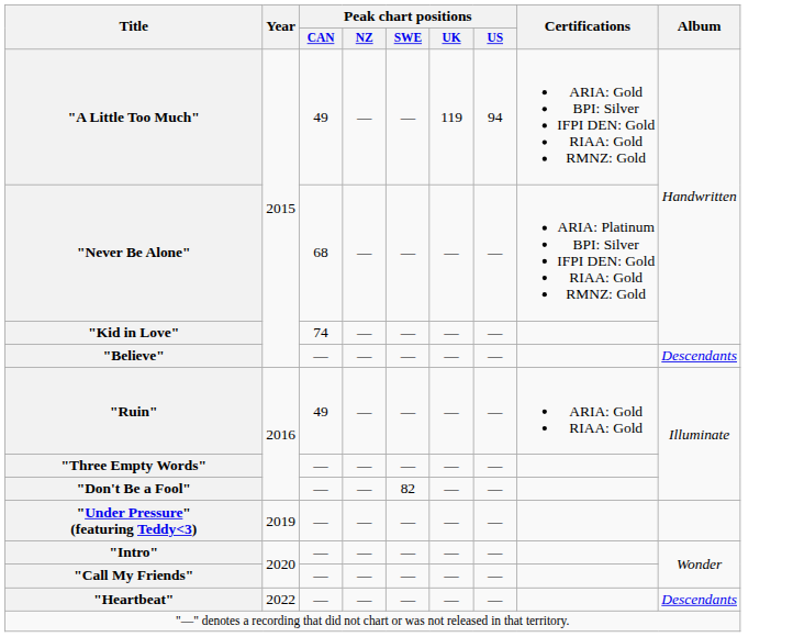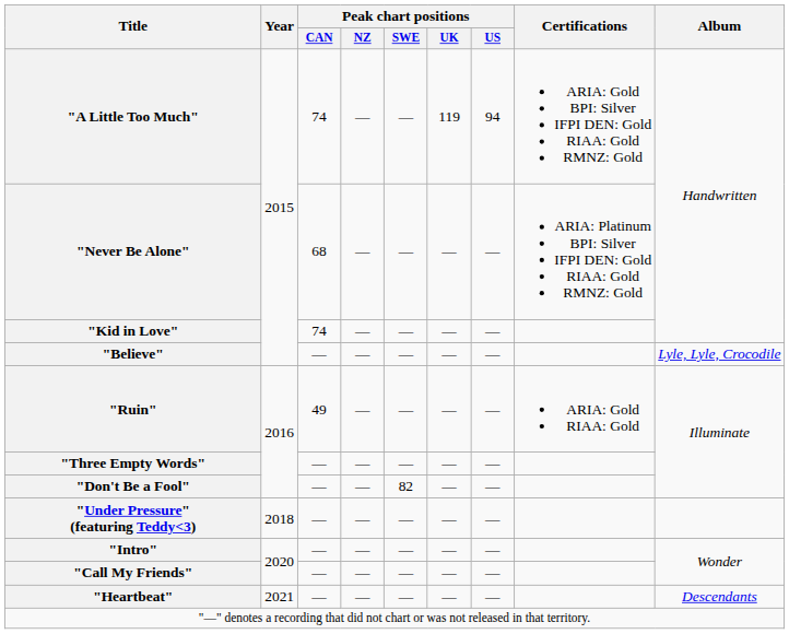"A Little Too Much" | Peak chart positions / CAN: 49 -> 74
"Believe" | Album: Descendants -> Lyle, Lyle, Crocodile
"Under Pressure" (featuring Teddy<3) | Year: 2019 -> 2018
"Heartbeat" | Year: 2022 -> 2021
